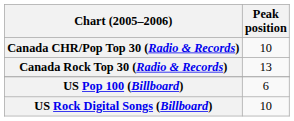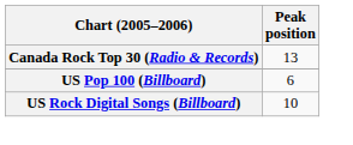- row: Canada CHR/Pop Top 30 (Radio & Records) | 10
